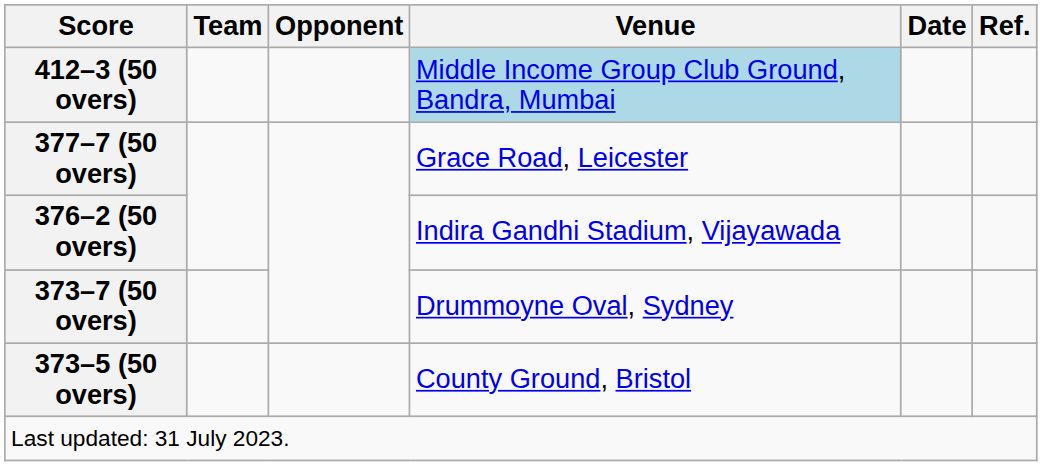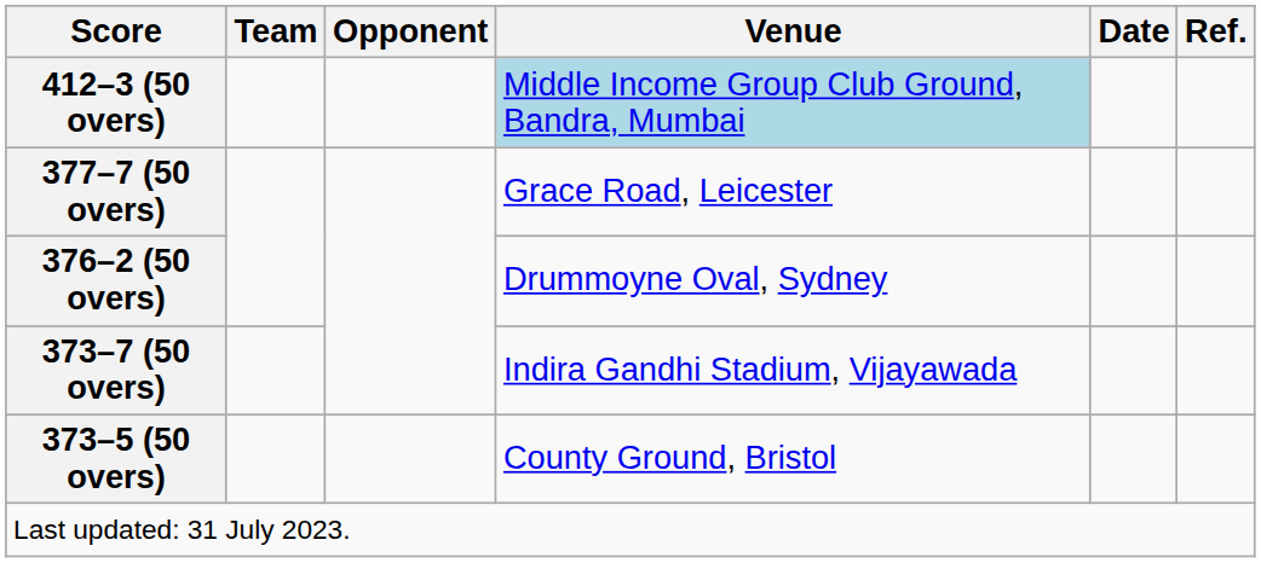376–2 (50 overs) | Venue: Indira Gandhi Stadium, Vijayawada -> Drummoyne Oval, Sydney
373–7 (50 overs) | Venue: Drummoyne Oval, Sydney -> Indira Gandhi Stadium, Vijayawada
